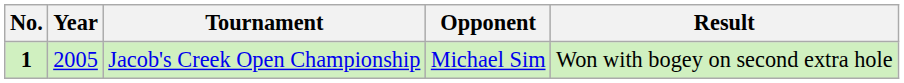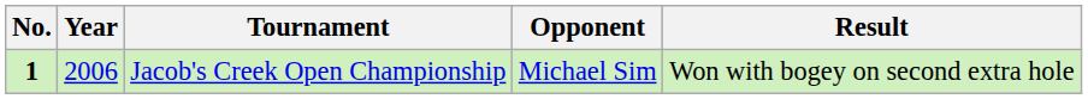Jacob's Creek Open Championship | Year: 2005 -> 2006
